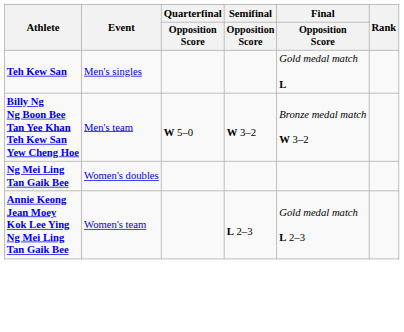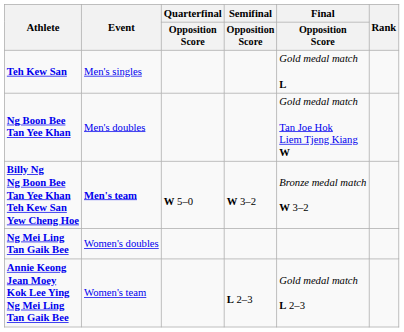+ row: Ng Boon Bee Tan Yee Khan | Men's doubles | Gold medal match Tan Joe Hok Liem Tjeng Kiang W
Billy Ng Ng Boon Bee Tan Yee Khan Teh Kew San Yew Cheng Hoe | Event: normal -> bold
